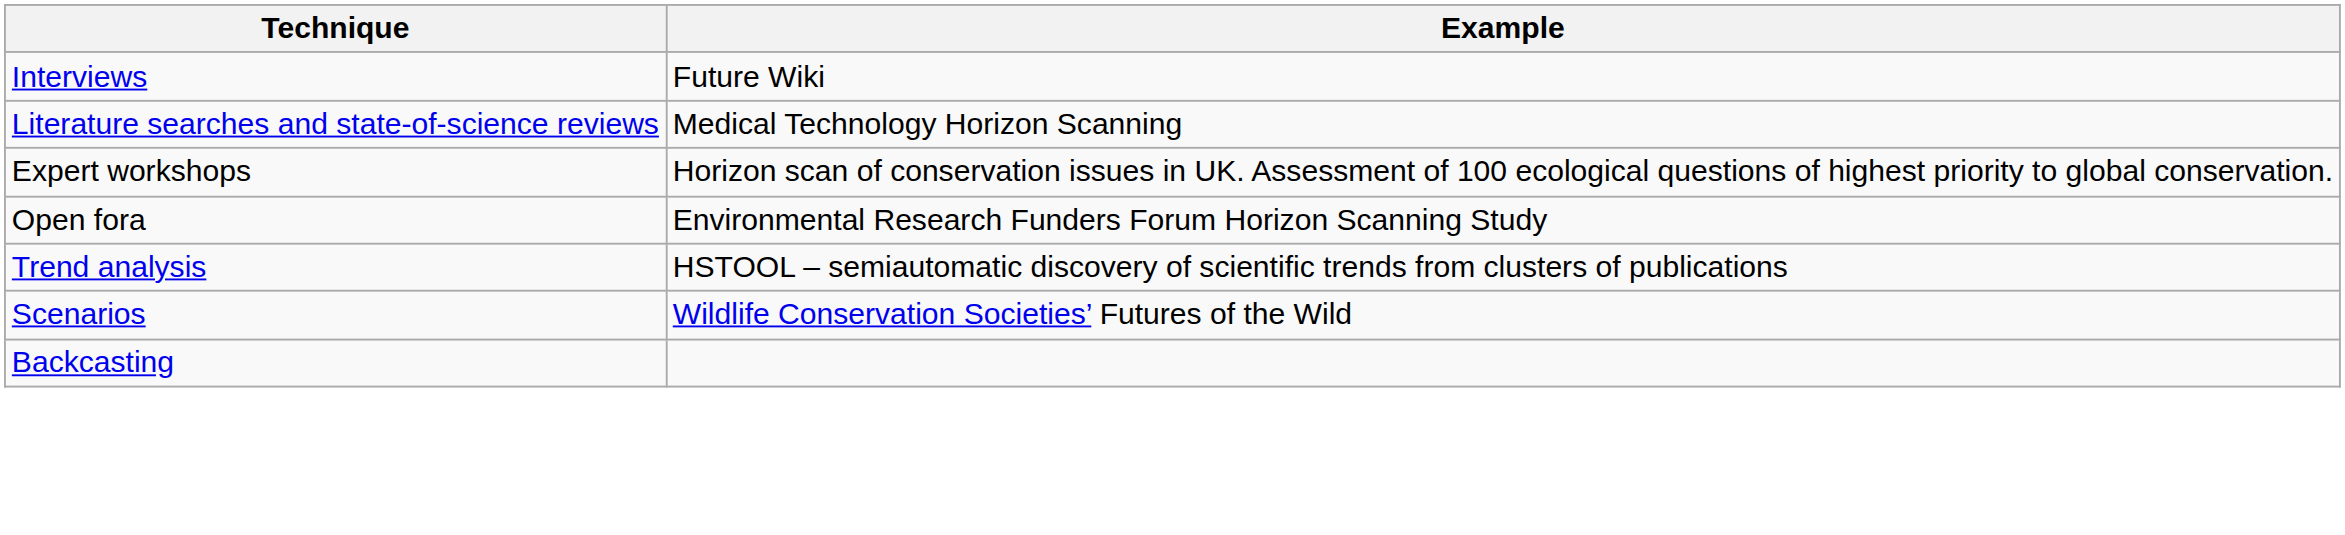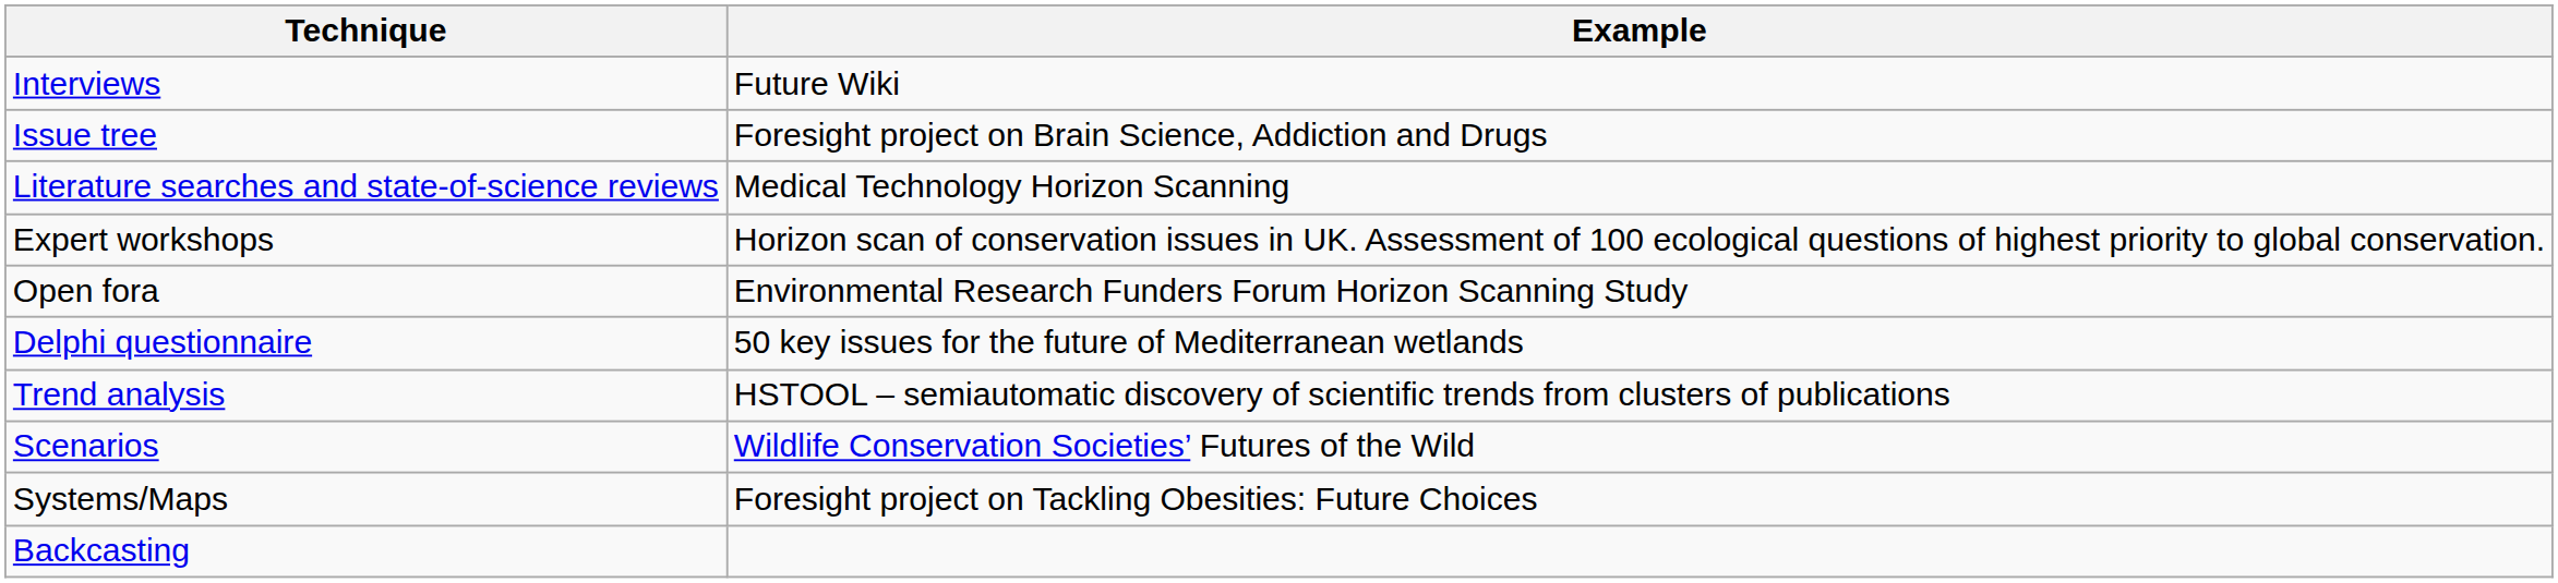+ row: Issue tree | Foresight project on Brain Science, Addiction and Drugs
+ row: Delphi questionnaire | 50 key issues for the future of Mediterranean wetlands
+ row: Systems/Maps | Foresight project on Tackling Obesities: Future Choices
